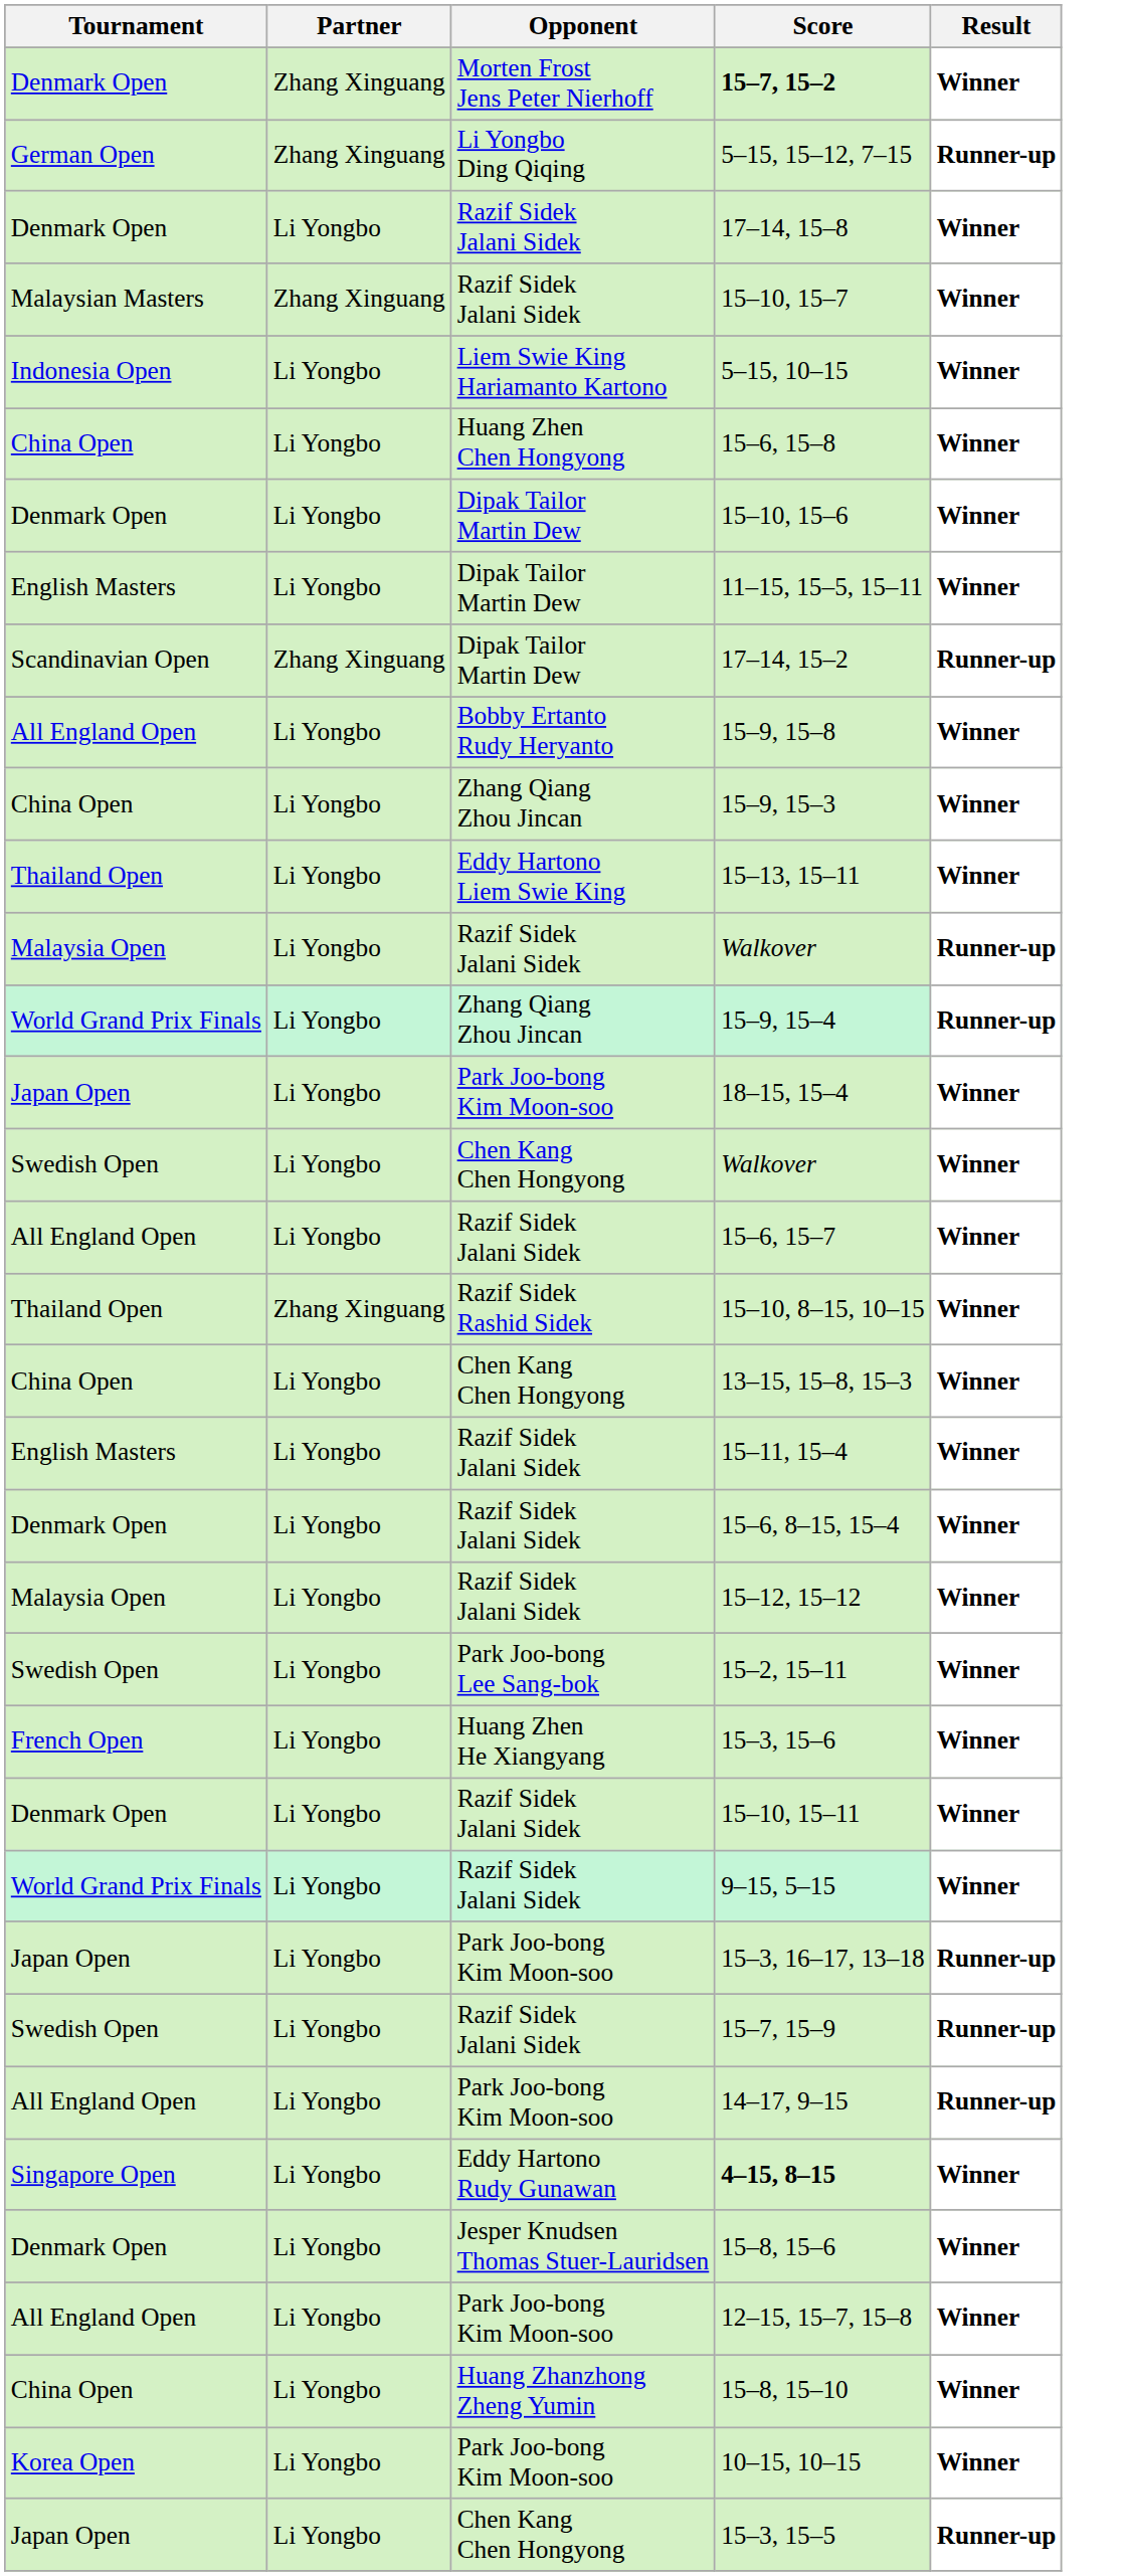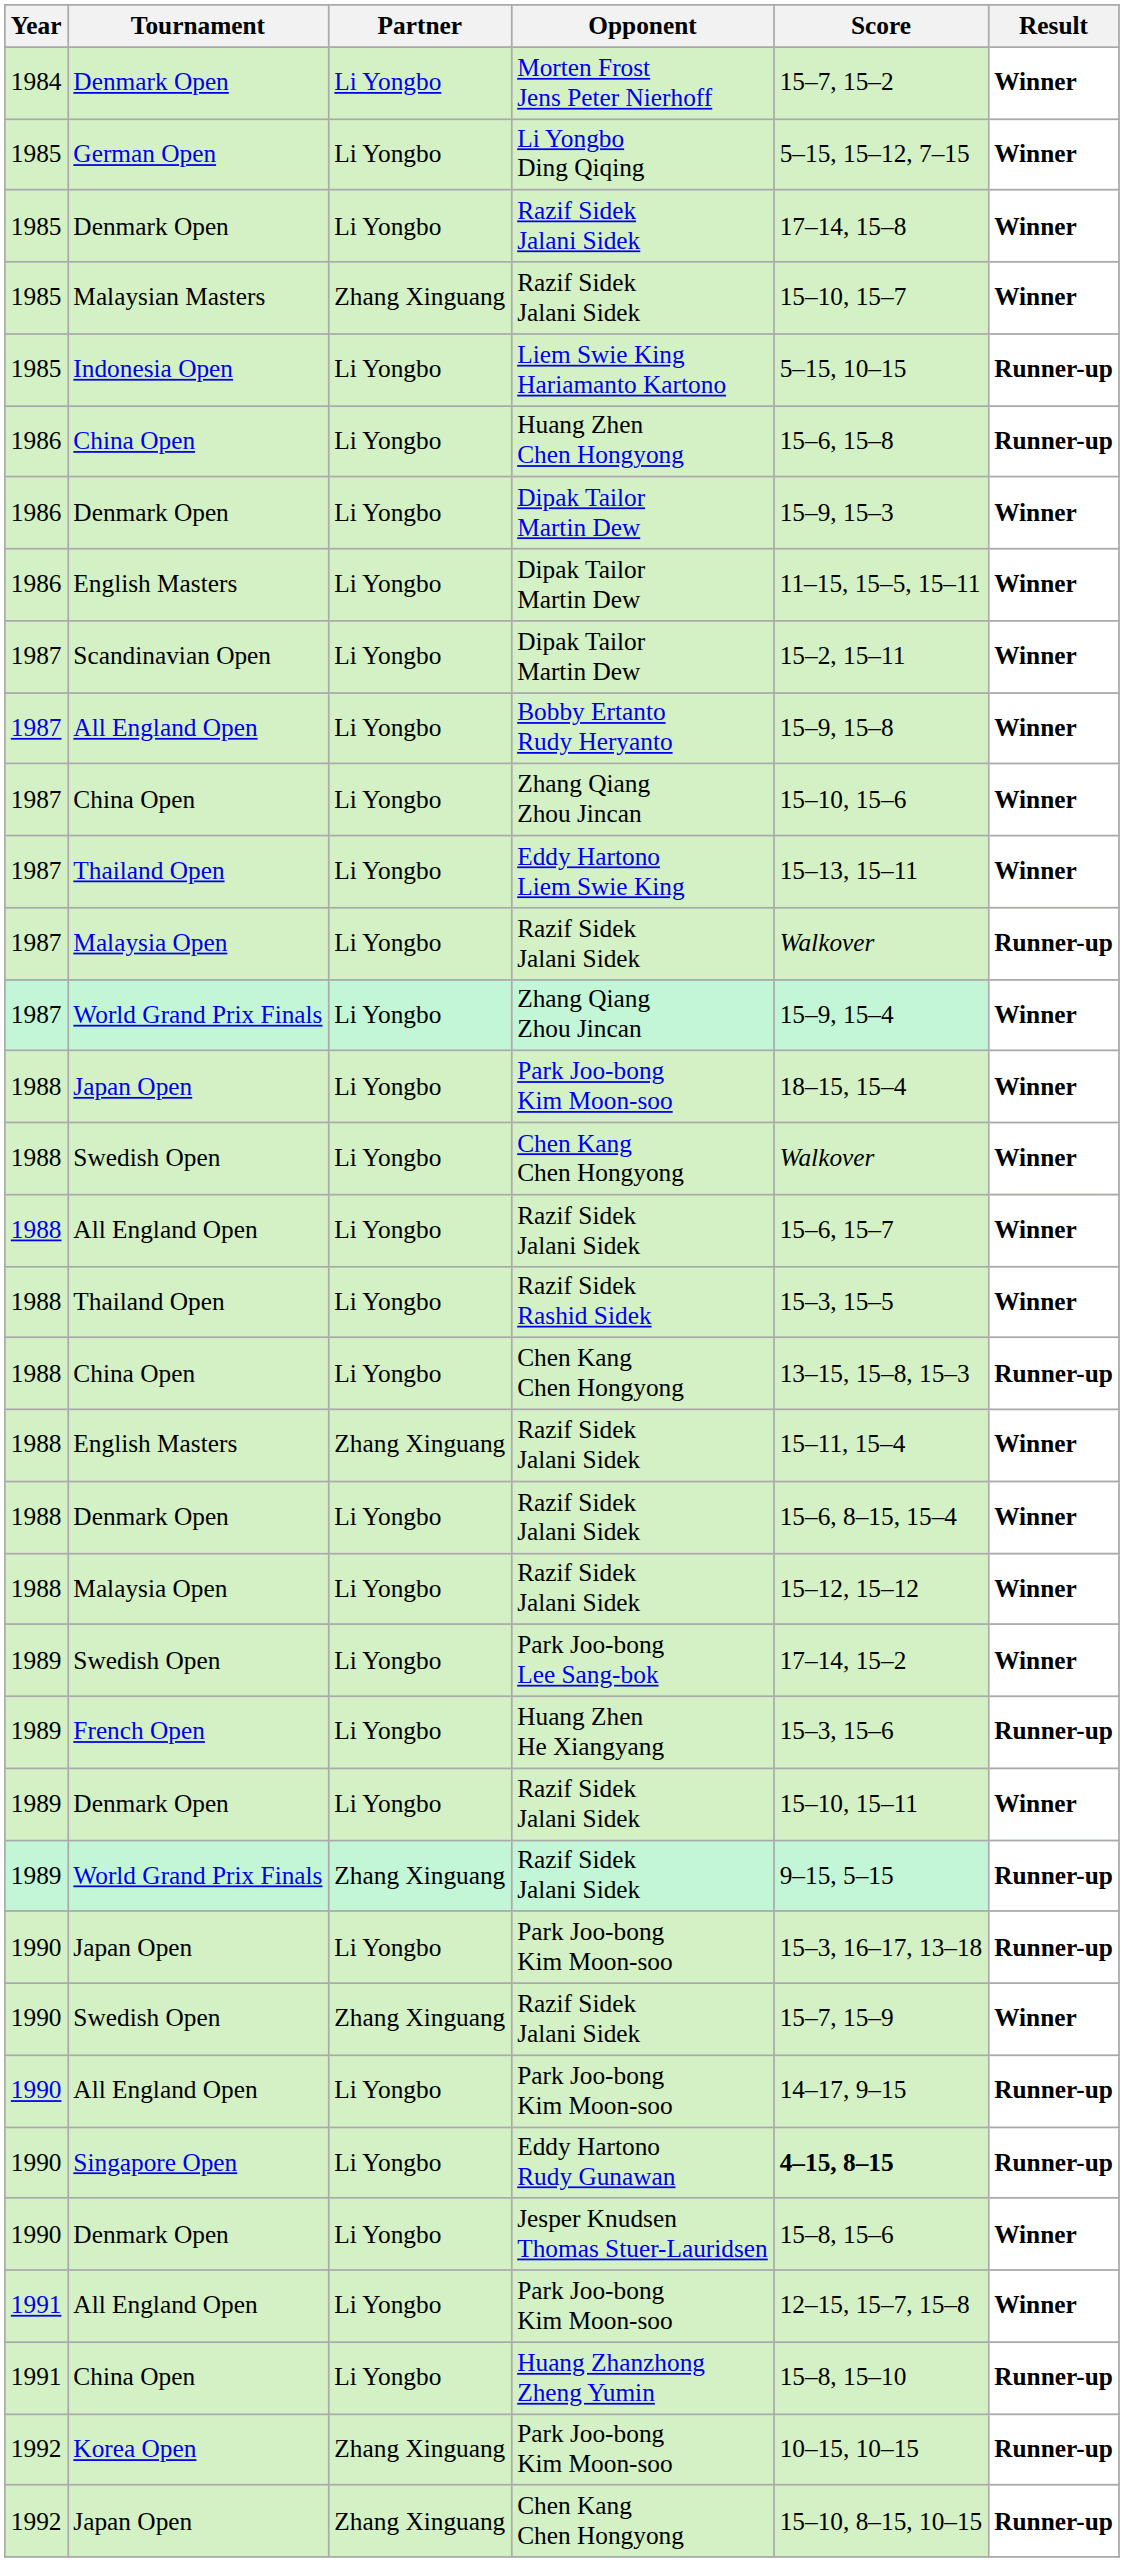+ column: Year | 1984 | 1985 | 1985 | 1985 | 1985 | 1986 | 1986 | 1986 | 1987 | 1987 | 1987 | 1987 | 1987 | 1987 | 1988 | 1988 | 1988 | 1988 | 1988 | 1988 | 1988 | 1988 | 1989 | 1989 | 1989 | 1989 | 1990 | 1990 | 1990 | 1990 | 1990 | 1991 | 1991 | 1992 | 1992
Morten Frost Jens Peter Nierhoff | Partner: Zhang Xinguang -> Li Yongbo
Morten Frost Jens Peter Nierhoff | Score: bold -> normal
Li Yongbo Ding Qiqing | Partner: Zhang Xinguang -> Li Yongbo
Li Yongbo Ding Qiqing | Result: Runner-up -> Winner
Liem Swie King Hariamanto Kartono | Result: Winner -> Runner-up
Huang Zhen Chen Hongyong | Result: Winner -> Runner-up
Denmark Open / Dipak Tailor Martin Dew | Score: 15–10, 15–6 -> 15–9, 15–3
Scandinavian Open / Dipak Tailor Martin Dew | Partner: Zhang Xinguang -> Li Yongbo
Scandinavian Open / Dipak Tailor Martin Dew | Score: 17–14, 15–2 -> 15–2, 15–11
Scandinavian Open / Dipak Tailor Martin Dew | Result: Runner-up -> Winner
China Open / Zhang Qiang Zhou Jincan | Score: 15–9, 15–3 -> 15–10, 15–6
World Grand Prix Finals / Zhang Qiang Zhou Jincan | Result: Runner-up -> Winner
Razif Sidek Rashid Sidek | Partner: Zhang Xinguang -> Li Yongbo
Razif Sidek Rashid Sidek | Score: 15–10, 8–15, 10–15 -> 15–3, 15–5
China Open / Chen Kang Chen Hongyong | Result: Winner -> Runner-up
English Masters / Razif Sidek Jalani Sidek | Partner: Li Yongbo -> Zhang Xinguang
Park Joo-bong Lee Sang-bok | Score: 15–2, 15–11 -> 17–14, 15–2
Huang Zhen He Xiangyang | Result: Winner -> Runner-up
World Grand Prix Finals / Razif Sidek Jalani Sidek | Partner: Li Yongbo -> Zhang Xinguang
World Grand Prix Finals / Razif Sidek Jalani Sidek | Result: Winner -> Runner-up
Swedish Open / Razif Sidek Jalani Sidek | Partner: Li Yongbo -> Zhang Xinguang
Swedish Open / Razif Sidek Jalani Sidek | Result: Runner-up -> Winner
Eddy Hartono Rudy Gunawan | Result: Winner -> Runner-up
Huang Zhanzhong Zheng Yumin | Result: Winner -> Runner-up
Korea Open / Park Joo-bong Kim Moon-soo | Partner: Li Yongbo -> Zhang Xinguang
Korea Open / Park Joo-bong Kim Moon-soo | Result: Winner -> Runner-up
Japan Open / Chen Kang Chen Hongyong | Partner: Li Yongbo -> Zhang Xinguang
Japan Open / Chen Kang Chen Hongyong | Score: 15–3, 15–5 -> 15–10, 8–15, 10–15
